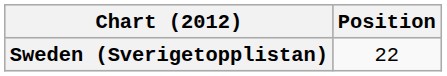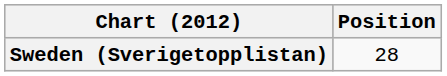Sweden (Sverigetopplistan) | Position: 22 -> 28
